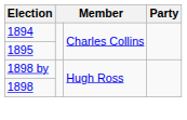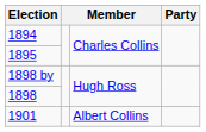+ row: 1901 | Albert Collins
